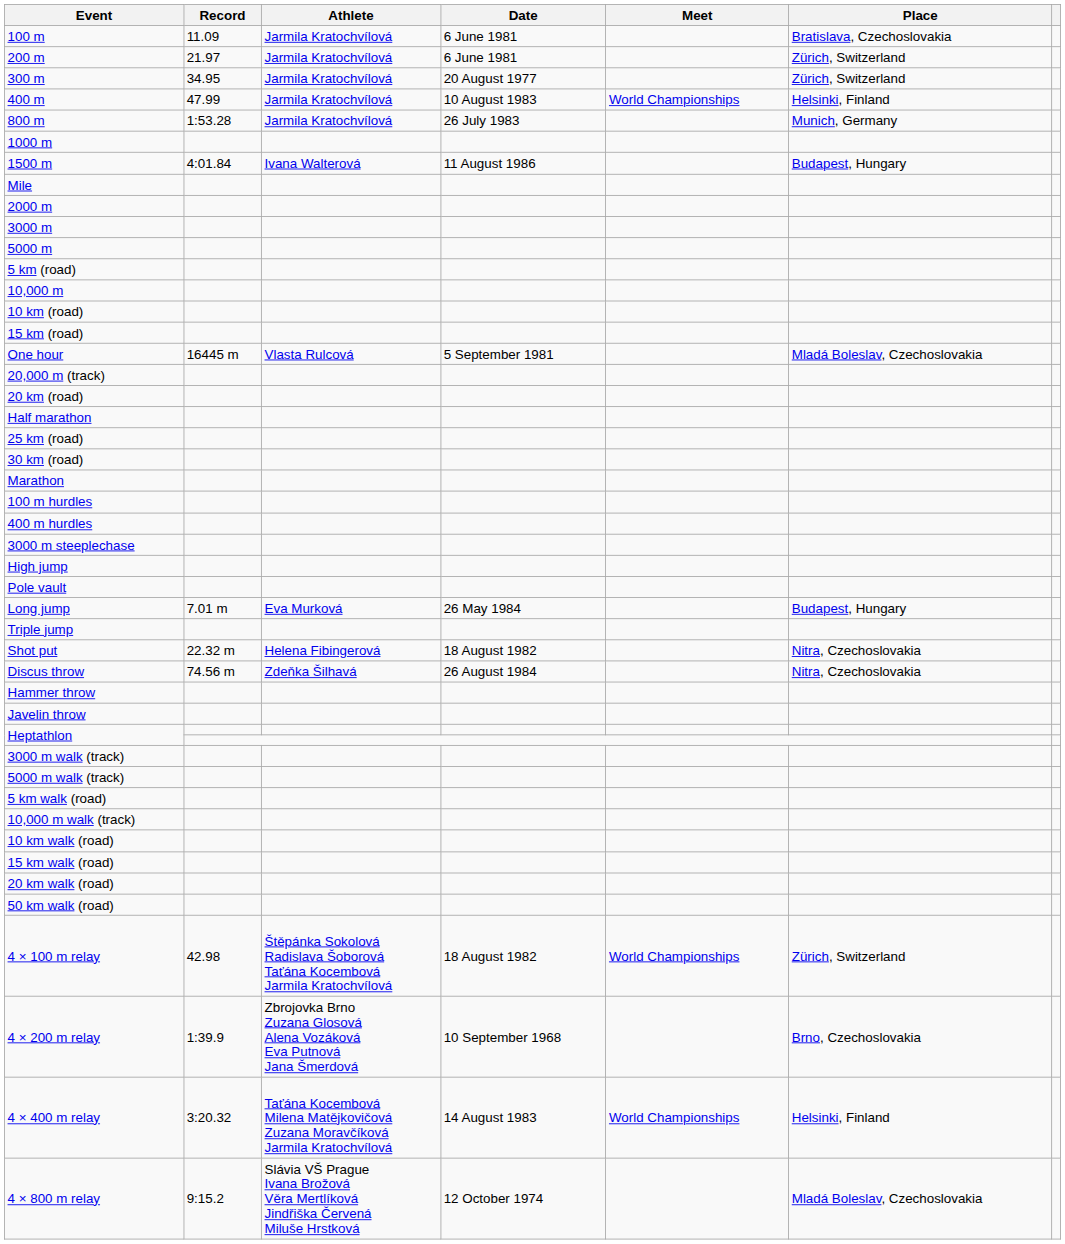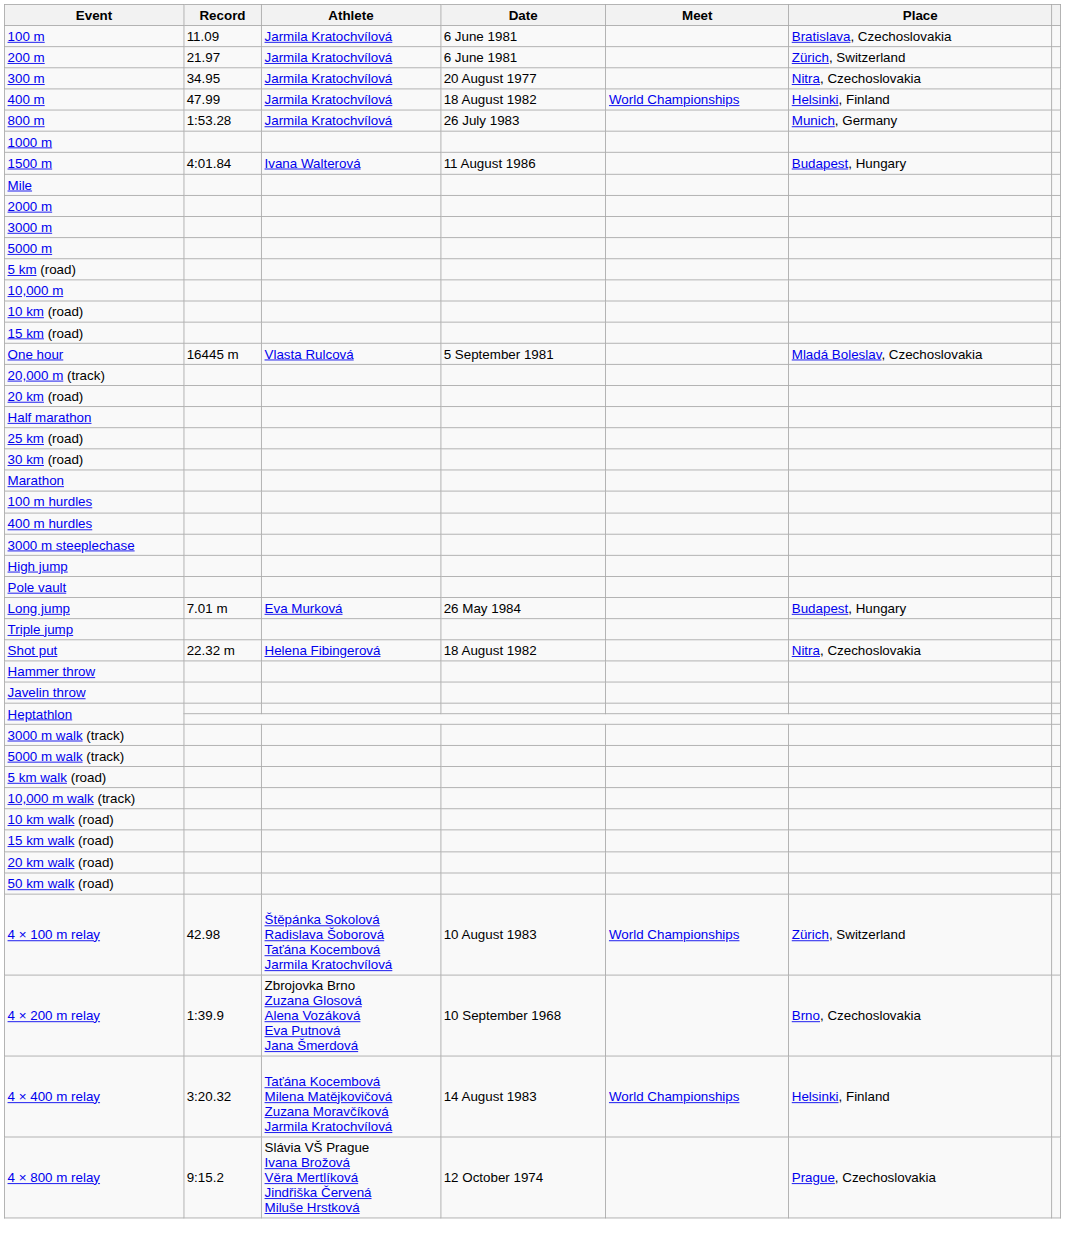300 m | Place: Zürich, Switzerland -> Nitra, Czechoslovakia
400 m | Date: 10 August 1983 -> 18 August 1982
- row: Discus throw | 74.56 m | Zdeňka Šilhavá | 26 August 1984 | Nitra, Czechoslovakia
4 × 100 m relay | Date: 18 August 1982 -> 10 August 1983
4 × 800 m relay | Place: Mladá Boleslav, Czechoslovakia -> Prague, Czechoslovakia
